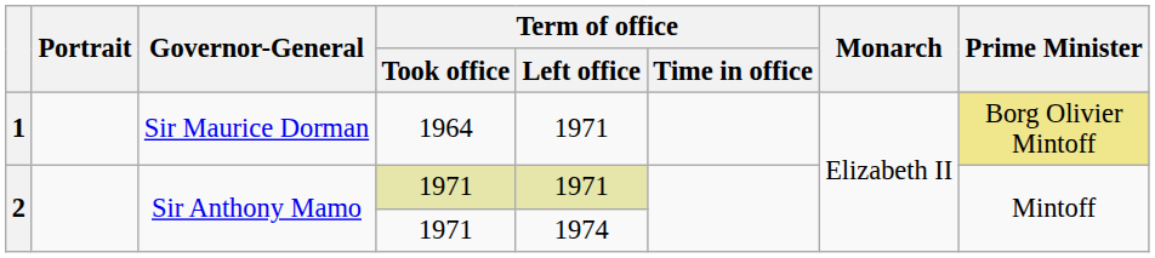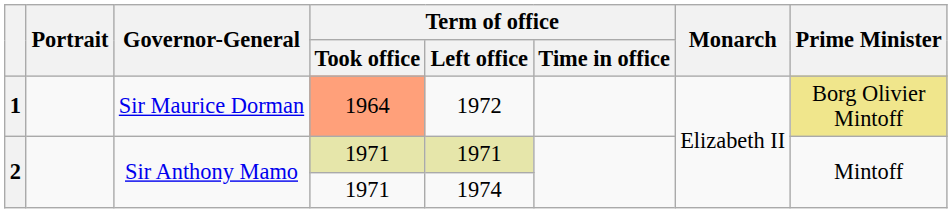1 | Term of office / Took office: no background -> lightsalmon background
1 | Term of office / Left office: 1971 -> 1972
